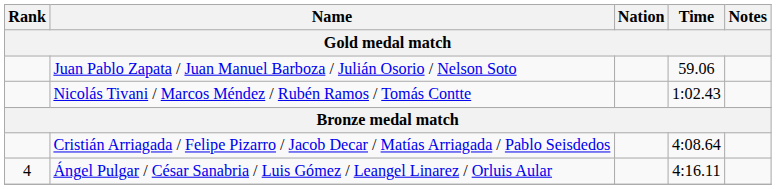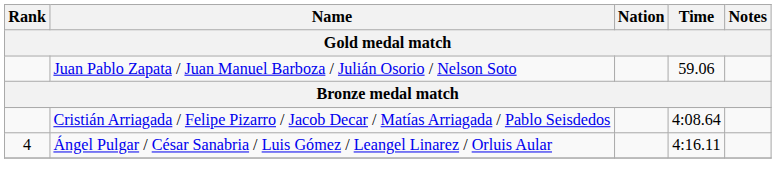- row: Nicolás Tivani / Marcos Méndez / Rubén Ramos / Tomás Contte | 1:02.43
